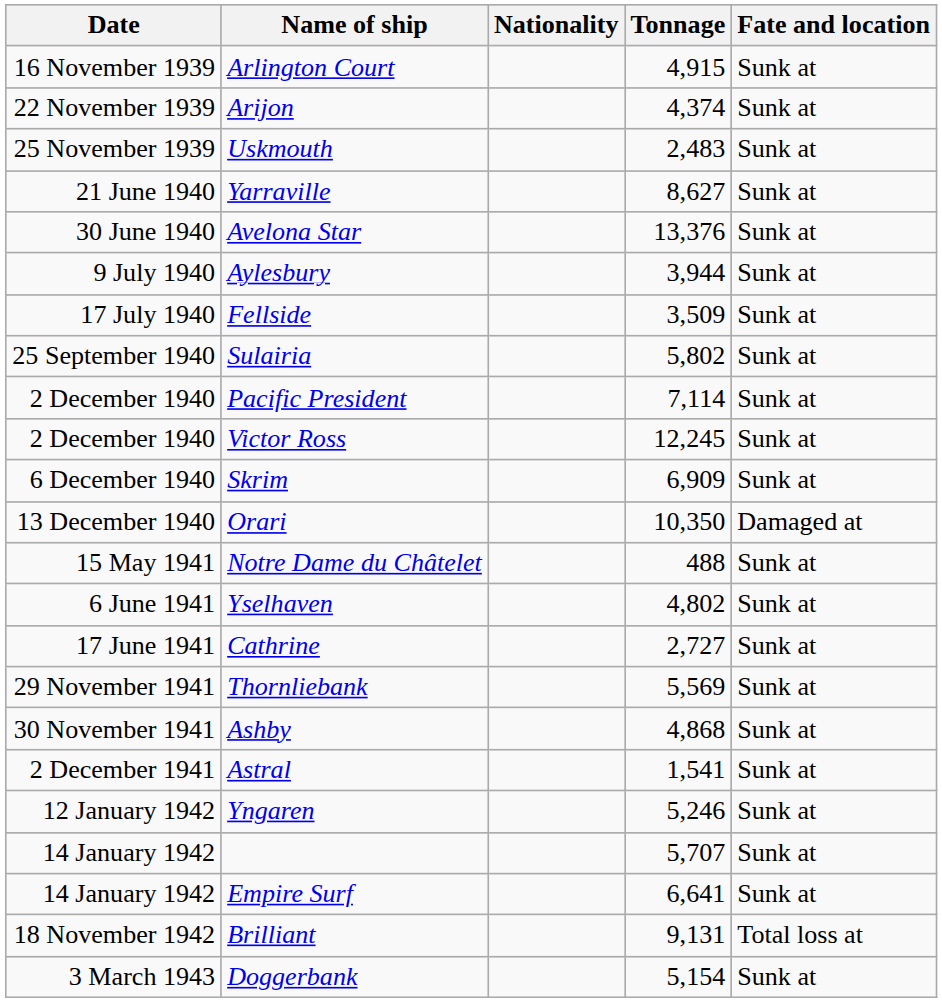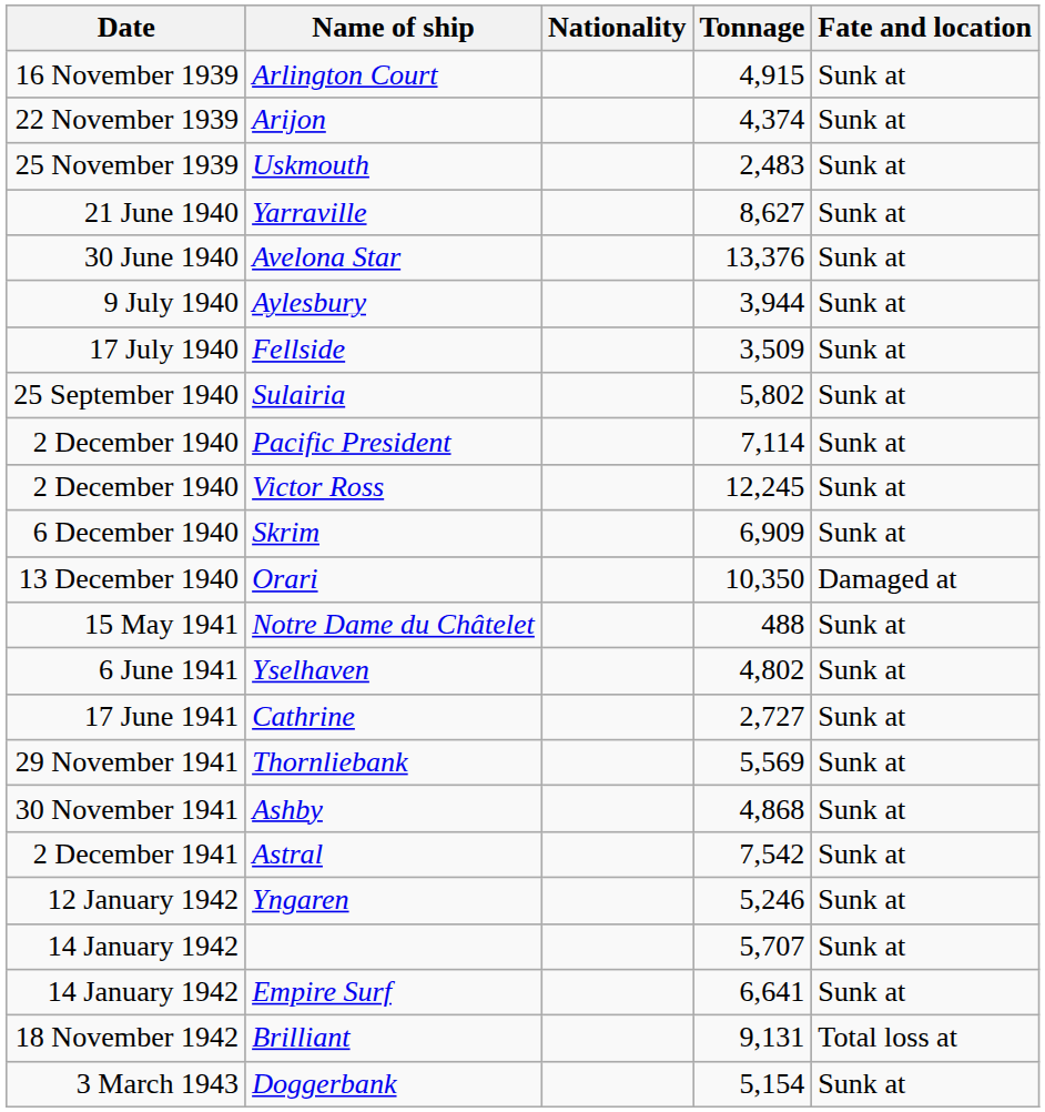Astral | Tonnage: 1,541 -> 7,542
